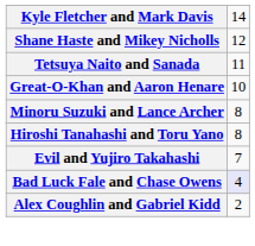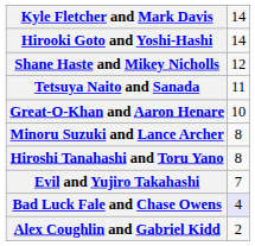+ row: Hirooki Goto and Yoshi-Hashi | 14
